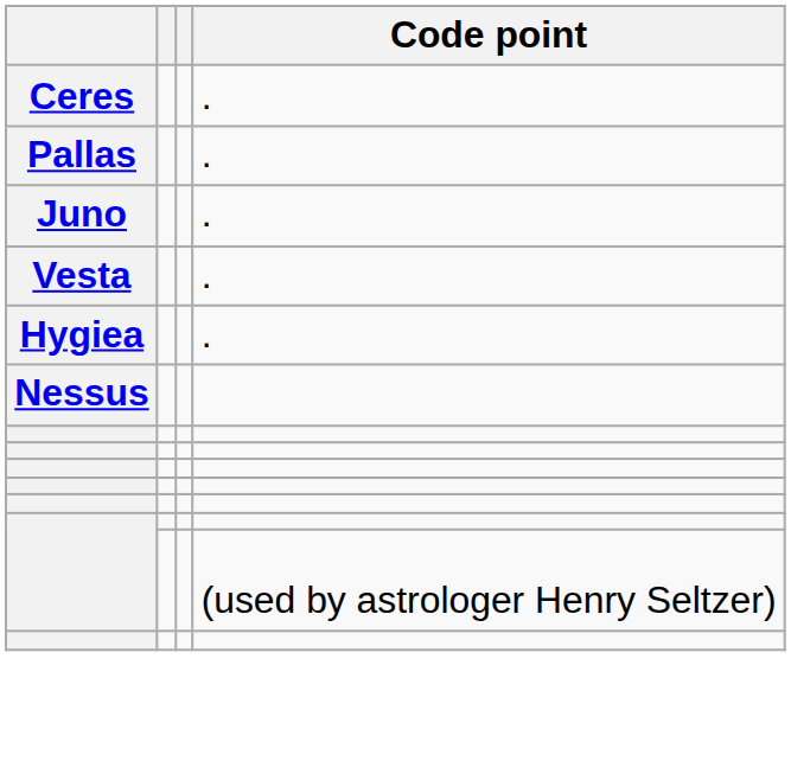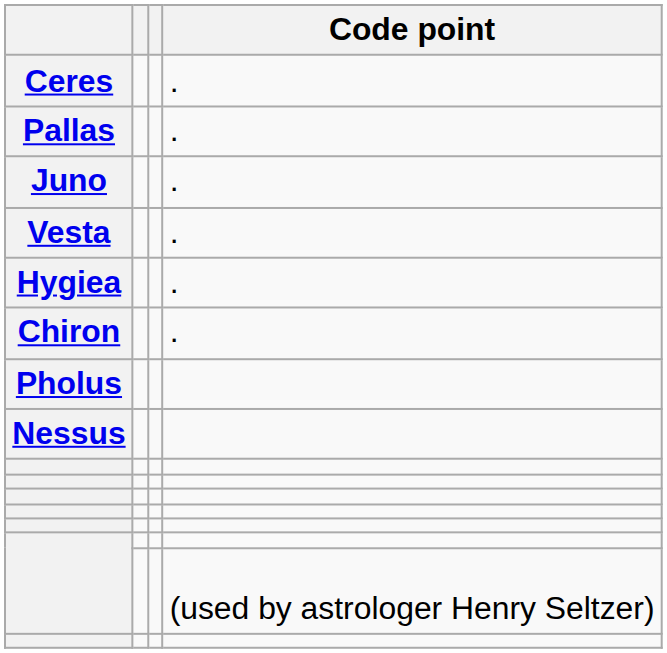+ row: Chiron | .
+ row: Pholus
